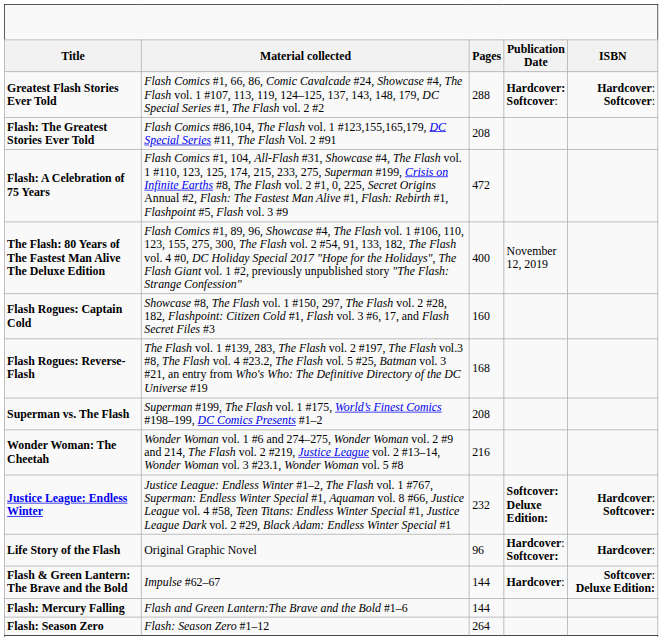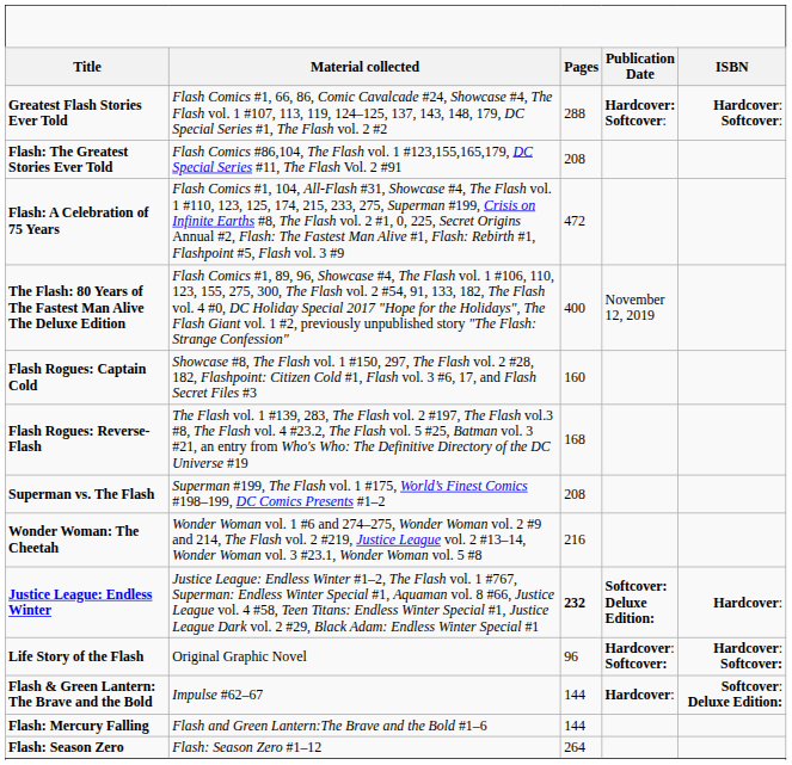Justice League: Endless Winter | Pages: normal -> bold
Justice League: Endless Winter | ISBN: Hardcover: Softcover: -> Hardcover:
Life Story of the Flash | ISBN: Hardcover: -> Hardcover: Softcover:
